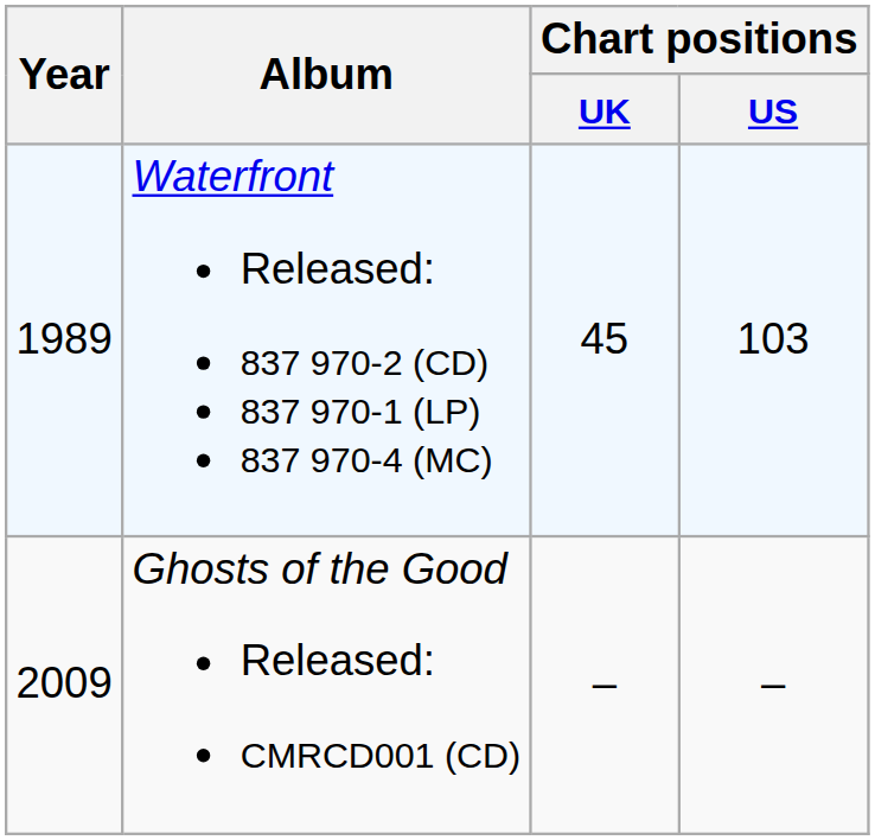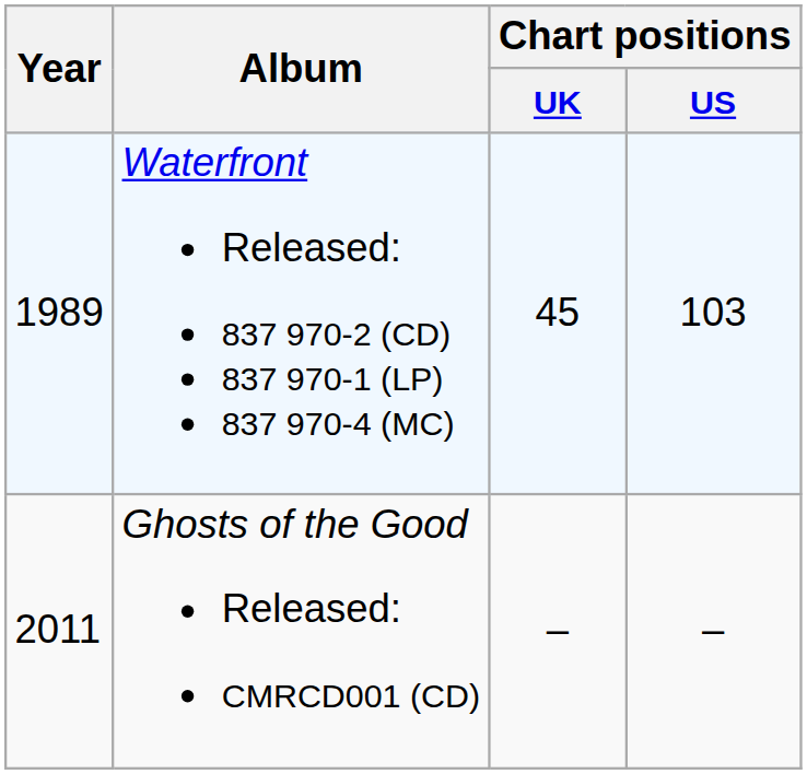Ghosts of the Good Released: CMRCD001 (CD) | Year: 2009 -> 2011
